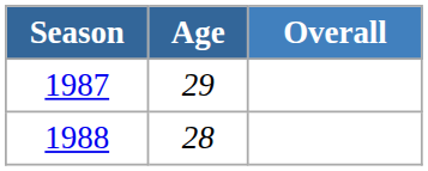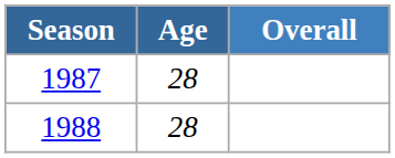1987 | Age: 29 -> 28
